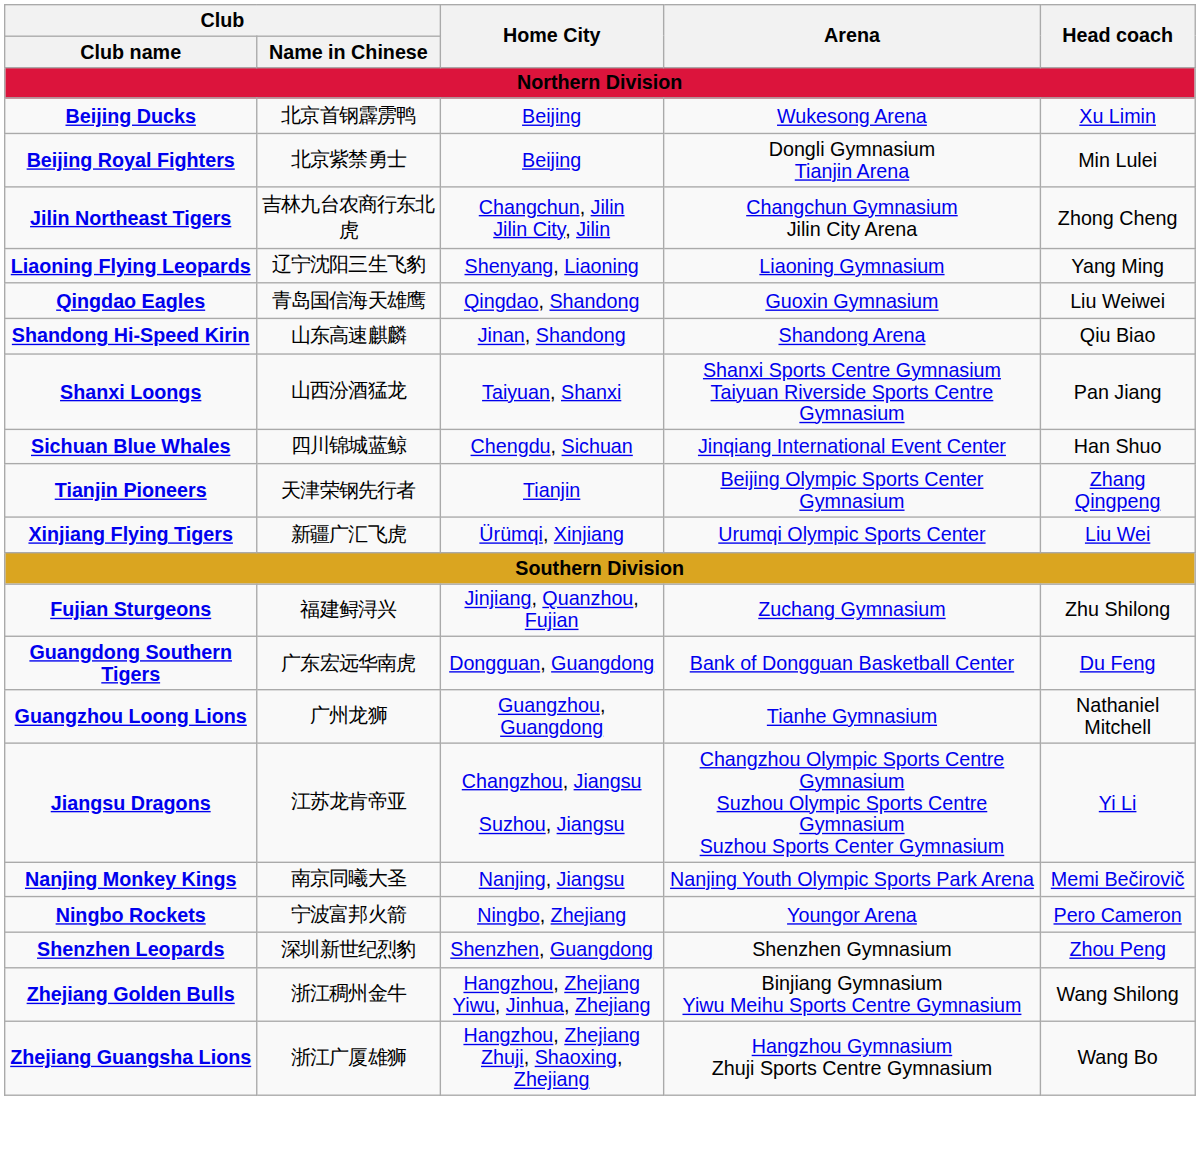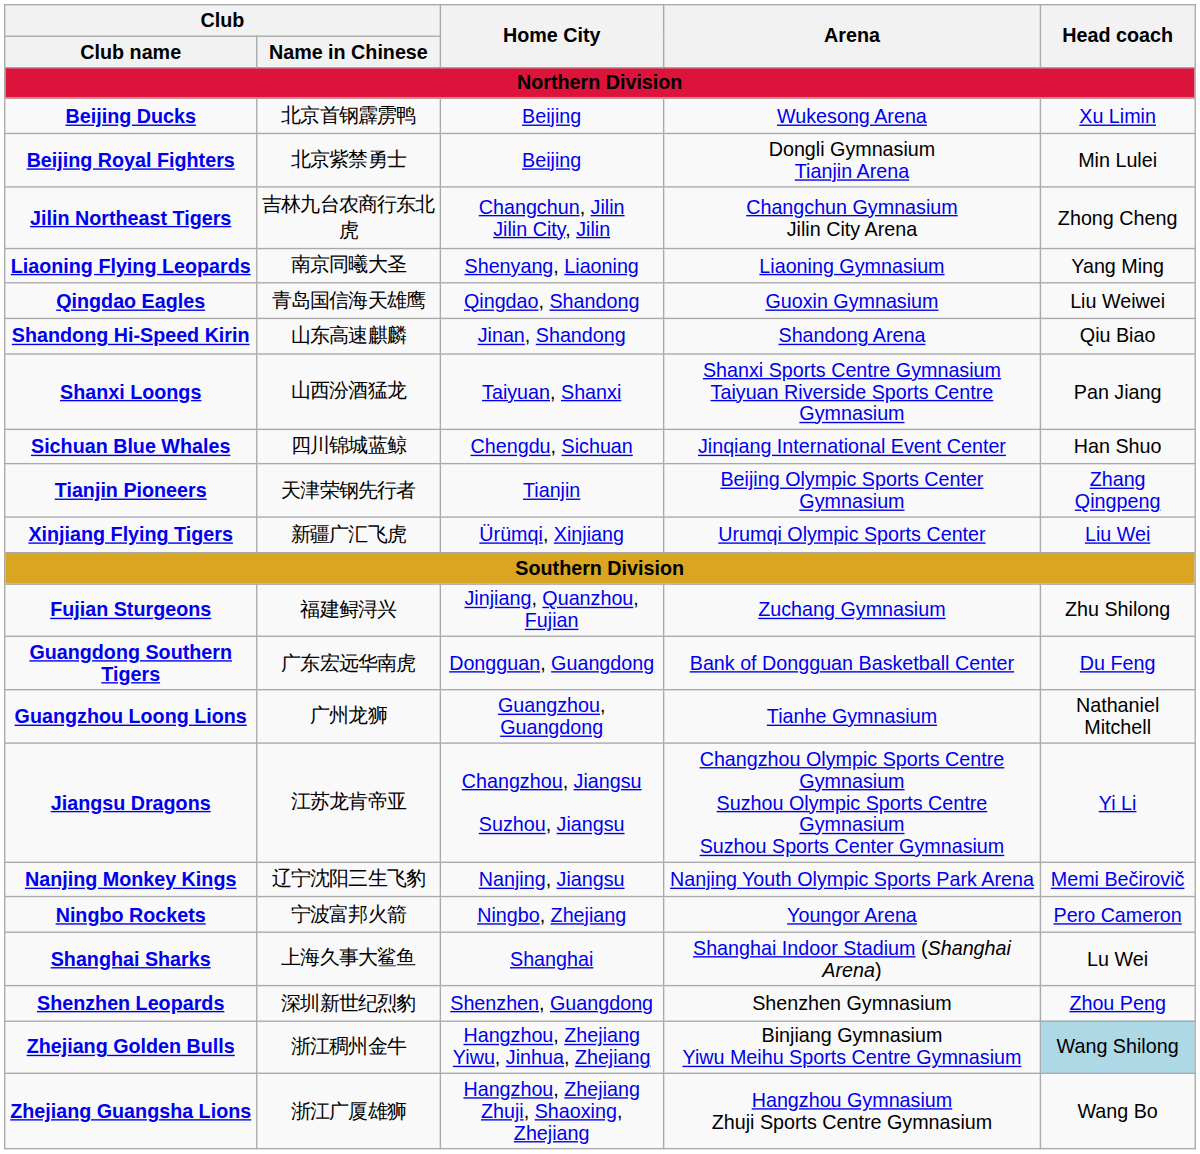Liaoning Flying Leopards | Club / Name in Chinese: 辽宁沈阳三生飞豹 -> 南京同曦大圣
Nanjing Monkey Kings | Club / Name in Chinese: 南京同曦大圣 -> 辽宁沈阳三生飞豹
+ row: Shanghai Sharks | 上海久事大鲨鱼 | Shanghai | Shanghai Indoor Stadium (Shanghai Arena) | Lu Wei
Zhejiang Golden Bulls | Head coach: no background -> lightblue background
